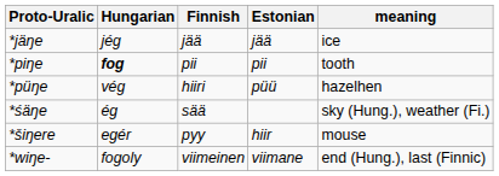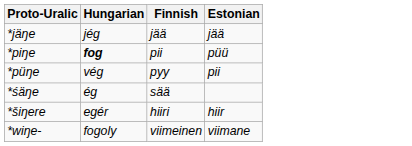- column: meaning | ice | tooth | hazelhen | sky (Hung.), weather (Fi.) | mouse | end (Hung.), last (Finnic)
*piŋe | Estonian: pii -> püü
*püŋe | Finnish: hiiri -> pyy
*püŋe | Estonian: püü -> pii
*šiŋere | Finnish: pyy -> hiiri
